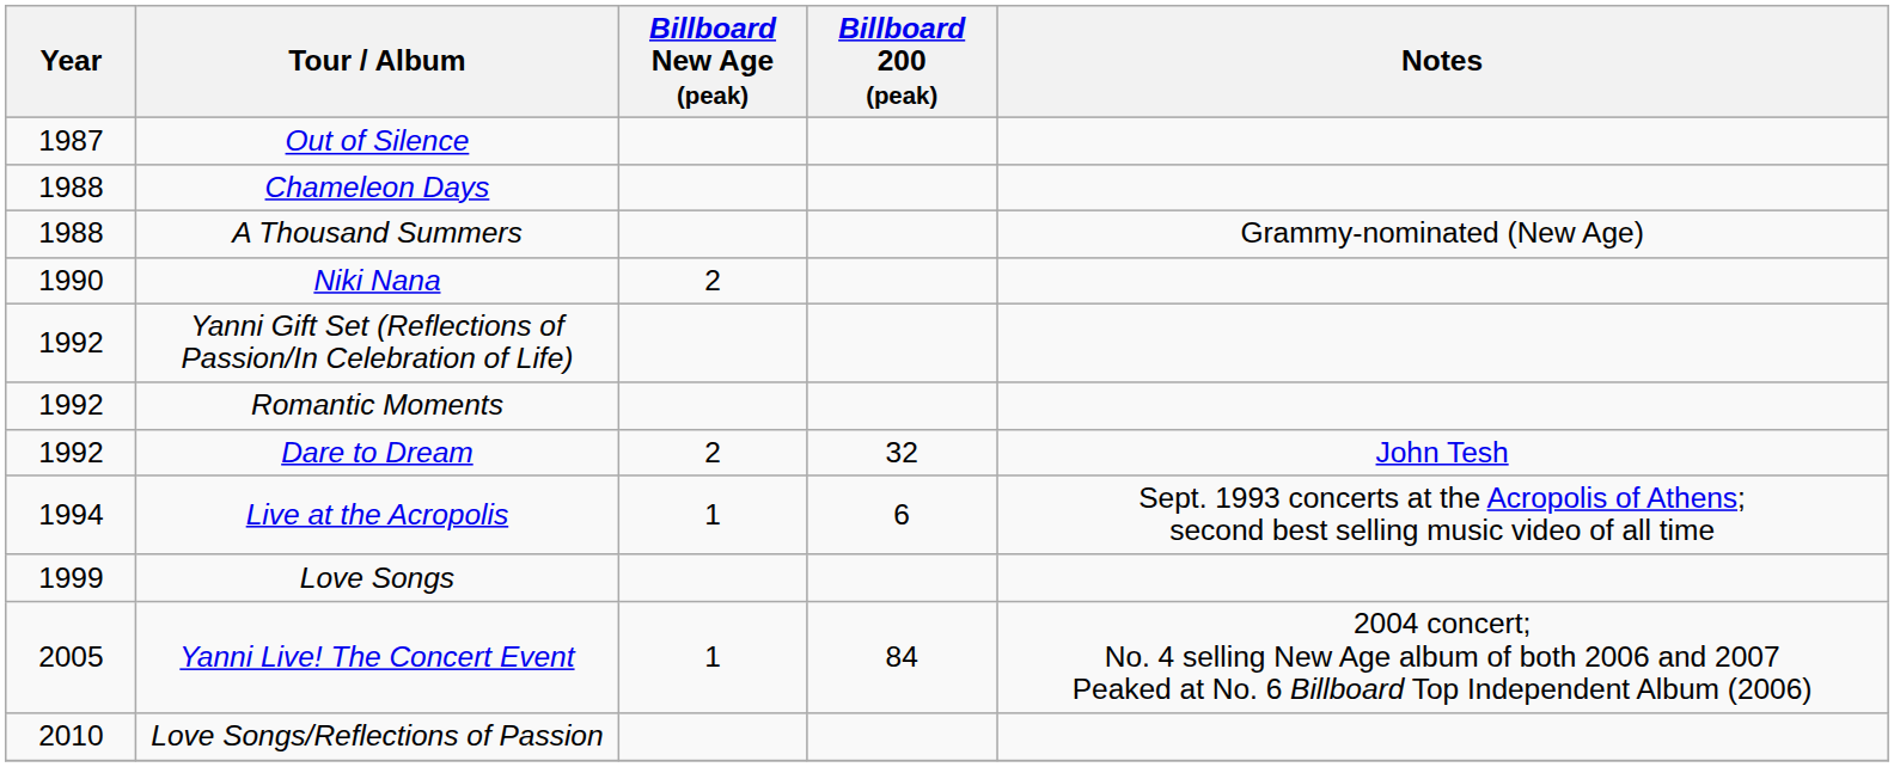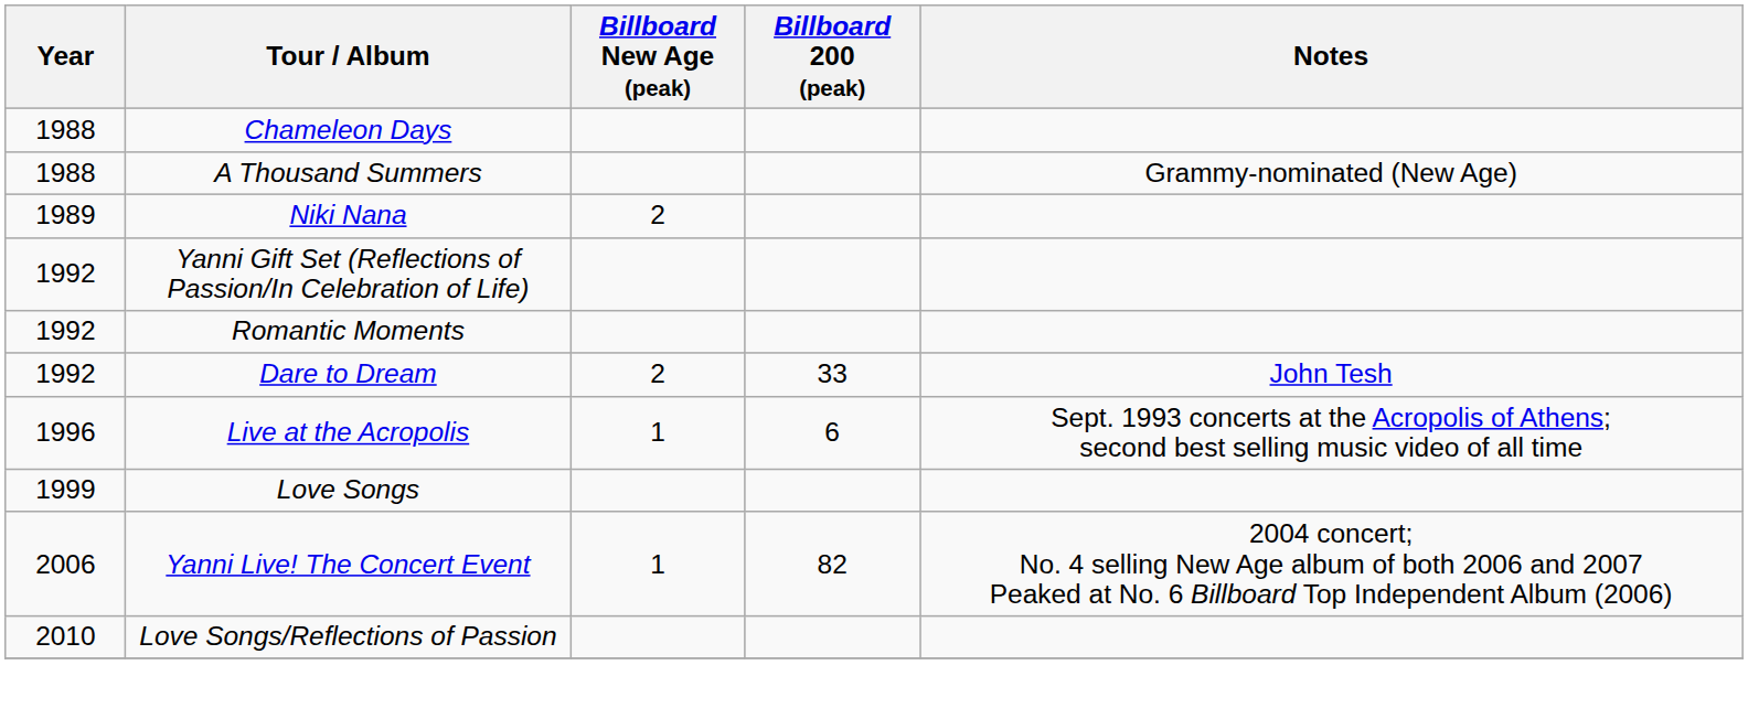- row: 1987 | Out of Silence
Niki Nana | Year: 1990 -> 1989
Dare to Dream | Billboard 200 (peak): 32 -> 33
Live at the Acropolis | Year: 1994 -> 1996
Yanni Live! The Concert Event | Year: 2005 -> 2006
Yanni Live! The Concert Event | Billboard 200 (peak): 84 -> 82
